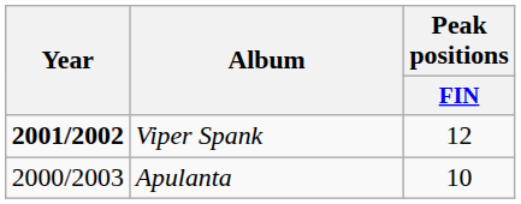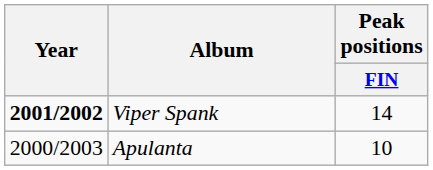Viper Spank | Peak positions / FIN: 12 -> 14
